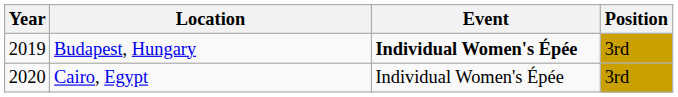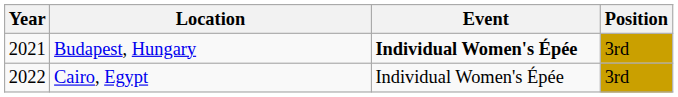Budapest, Hungary | Year: 2019 -> 2021
Cairo, Egypt | Year: 2020 -> 2022
